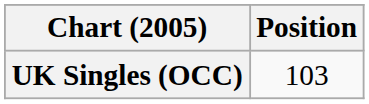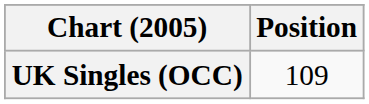UK Singles (OCC) | Position: 103 -> 109
